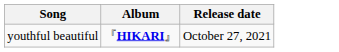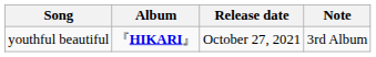+ column: Note | 3rd Album
